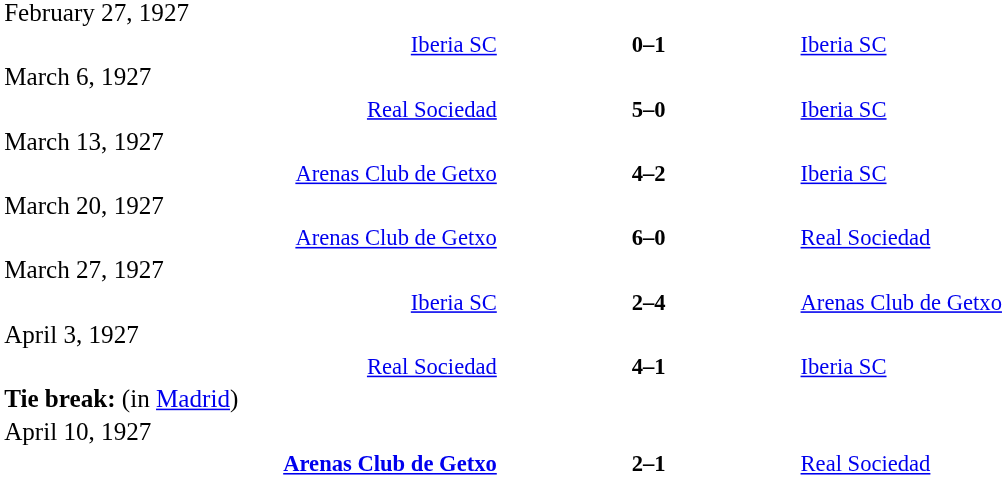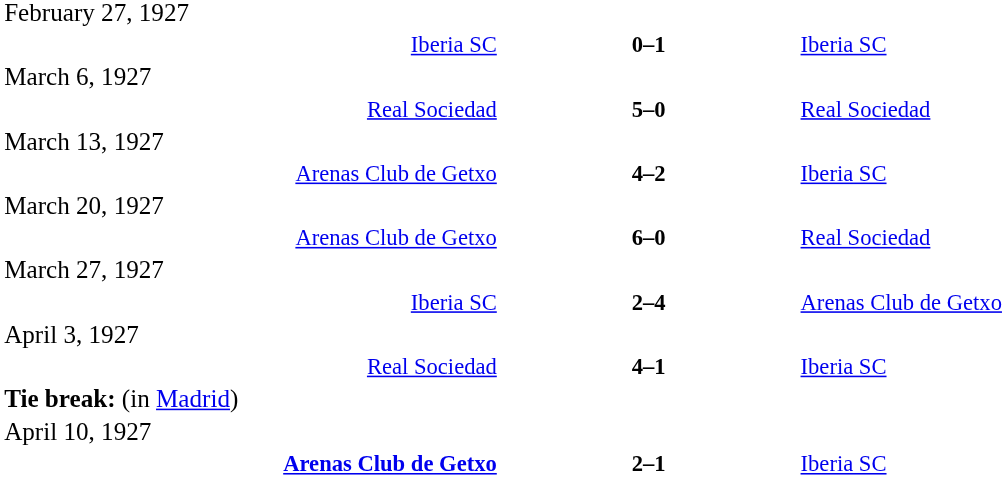Real Sociedad / 5–0 | column 3: Iberia SC -> Real Sociedad
Arenas Club de Getxo / 2–1 | column 3: Real Sociedad -> Iberia SC
